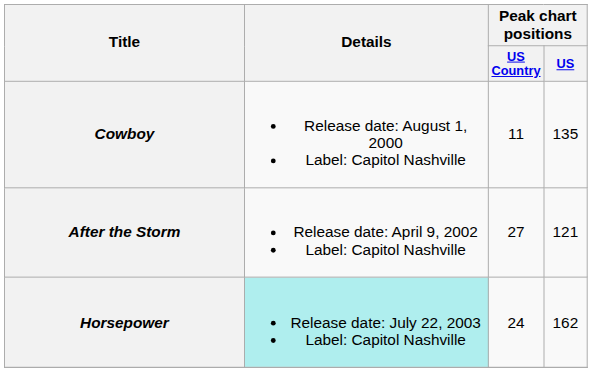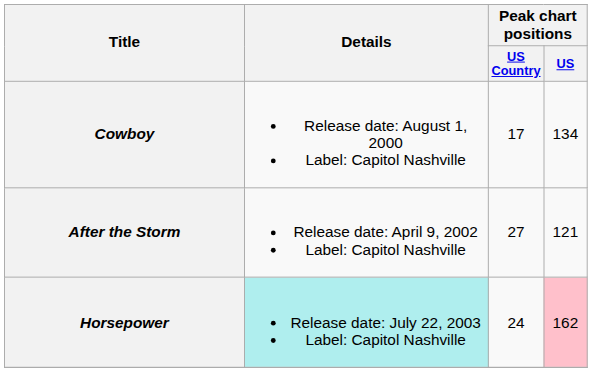Cowboy | Peak chart positions / US Country: 11 -> 17
Cowboy | Peak chart positions / US: 135 -> 134
Horsepower | Peak chart positions / US: no background -> pink background
